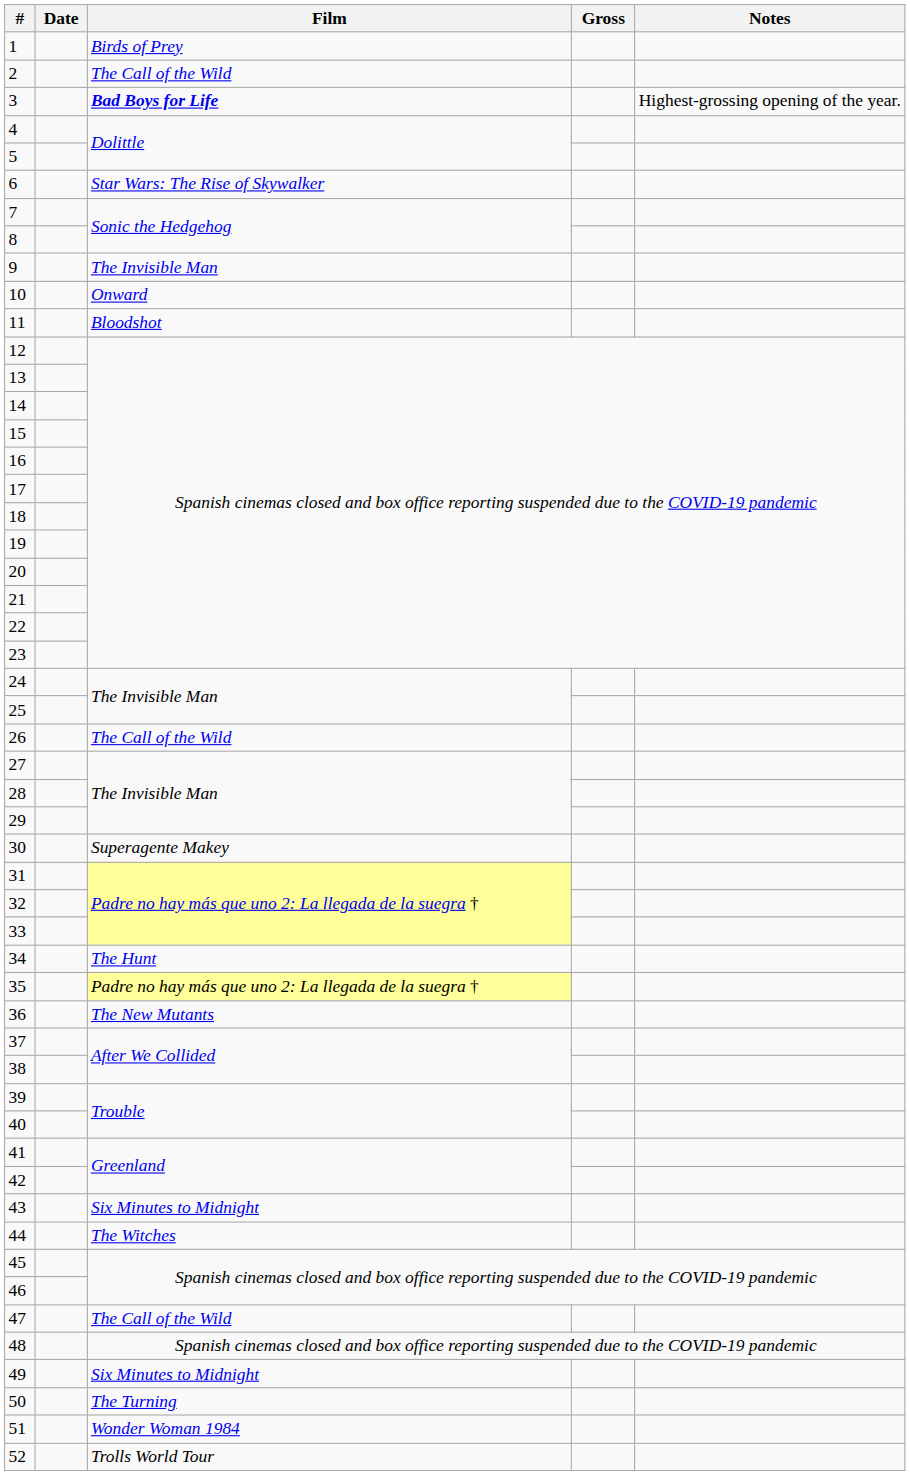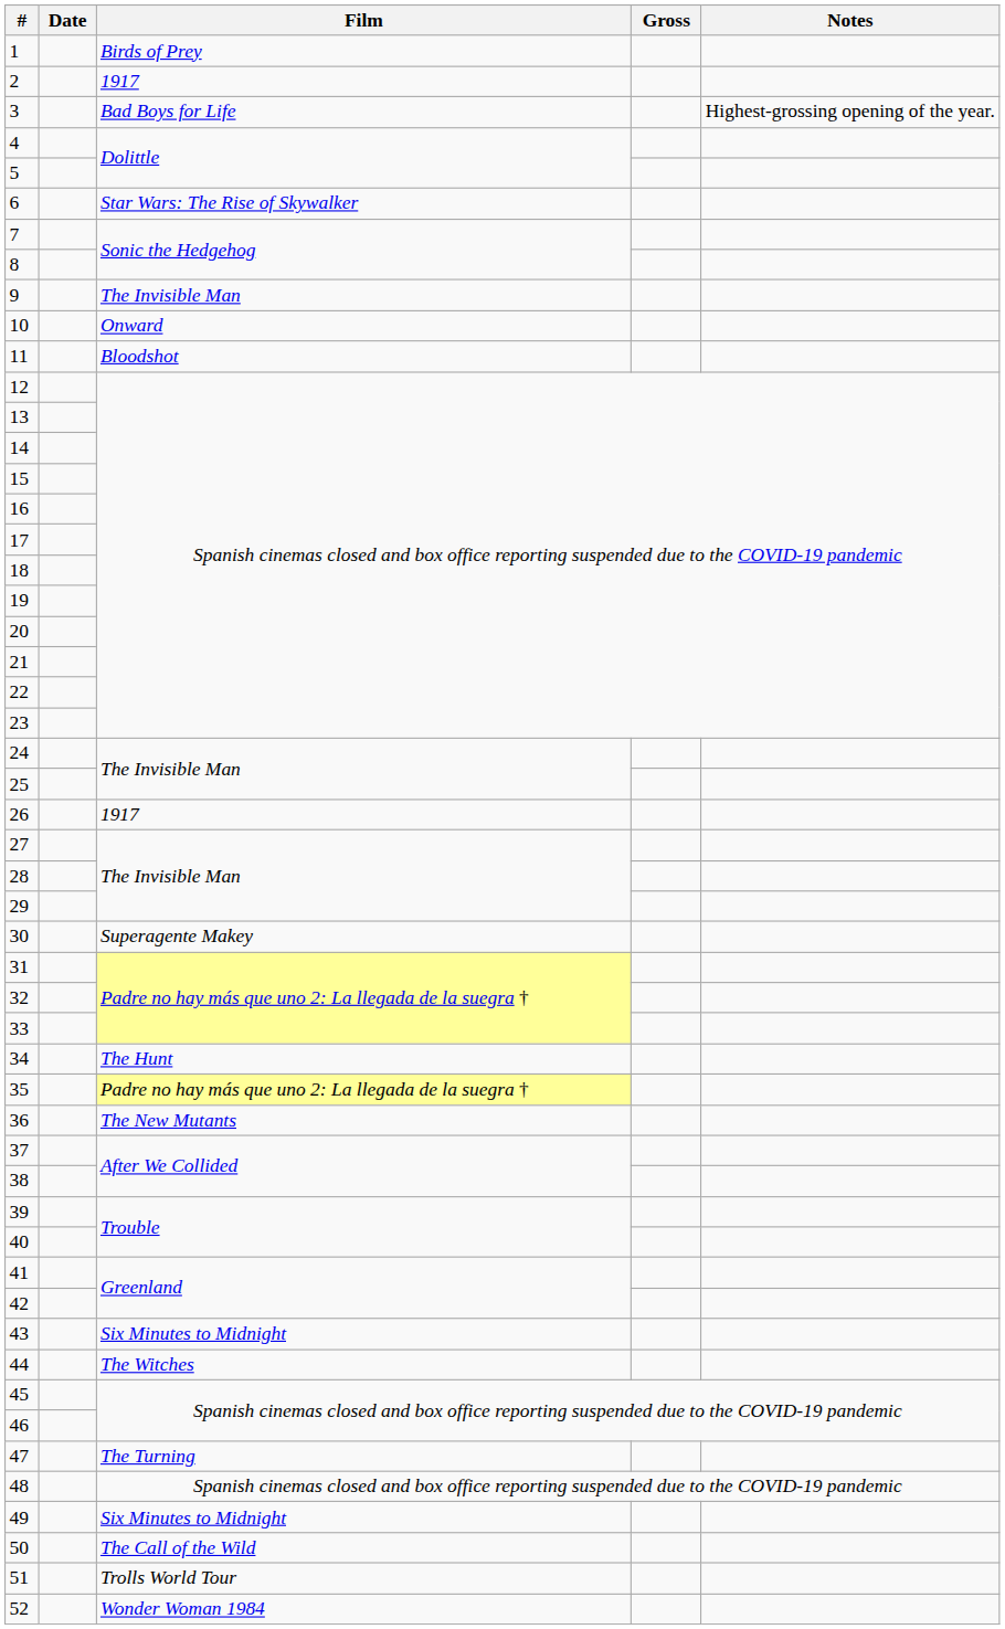2 | Film: The Call of the Wild -> 1917
3 | Film: bold -> normal
26 | Film: The Call of the Wild -> 1917
47 | Film: The Call of the Wild -> The Turning
50 | Film: The Turning -> The Call of the Wild
51 | Film: Wonder Woman 1984 -> Trolls World Tour
52 | Film: Trolls World Tour -> Wonder Woman 1984
